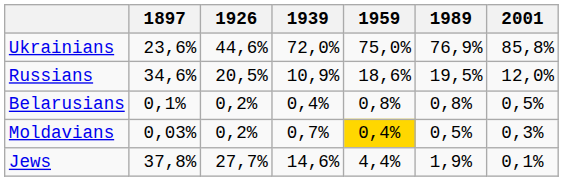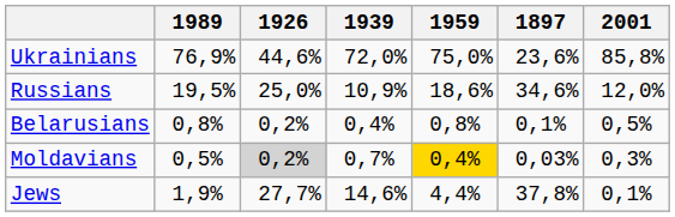columns swapped: 1897 <-> 1989
Russians | 1926: 20,5% -> 25,0%
Moldavians | 1926: no background -> lightgrey background
